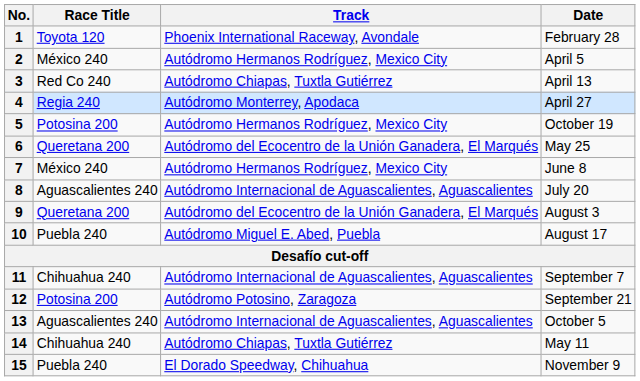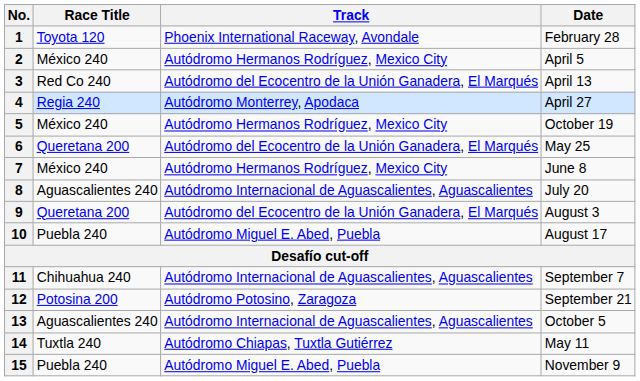3 | Track: Autódromo Chiapas, Tuxtla Gutiérrez -> Autódromo del Ecocentro de la Unión Ganadera, El Marqués
5 | Race Title: Potosina 200 -> México 240
14 | Race Title: Chihuahua 240 -> Tuxtla 240
15 | Track: El Dorado Speedway, Chihuahua -> Autódromo Miguel E. Abed, Puebla
